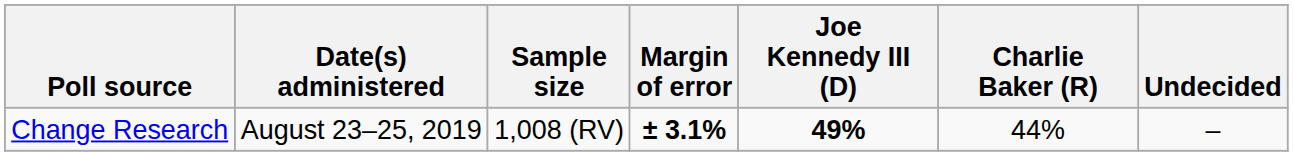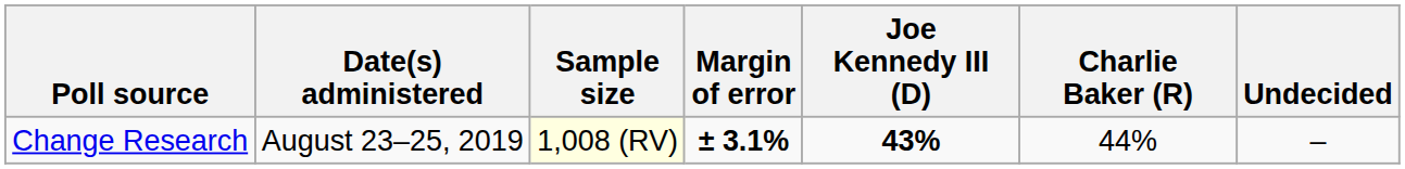Change Research | Sample size: no background -> lightyellow background
Change Research | Joe Kennedy III (D): 49% -> 43%
